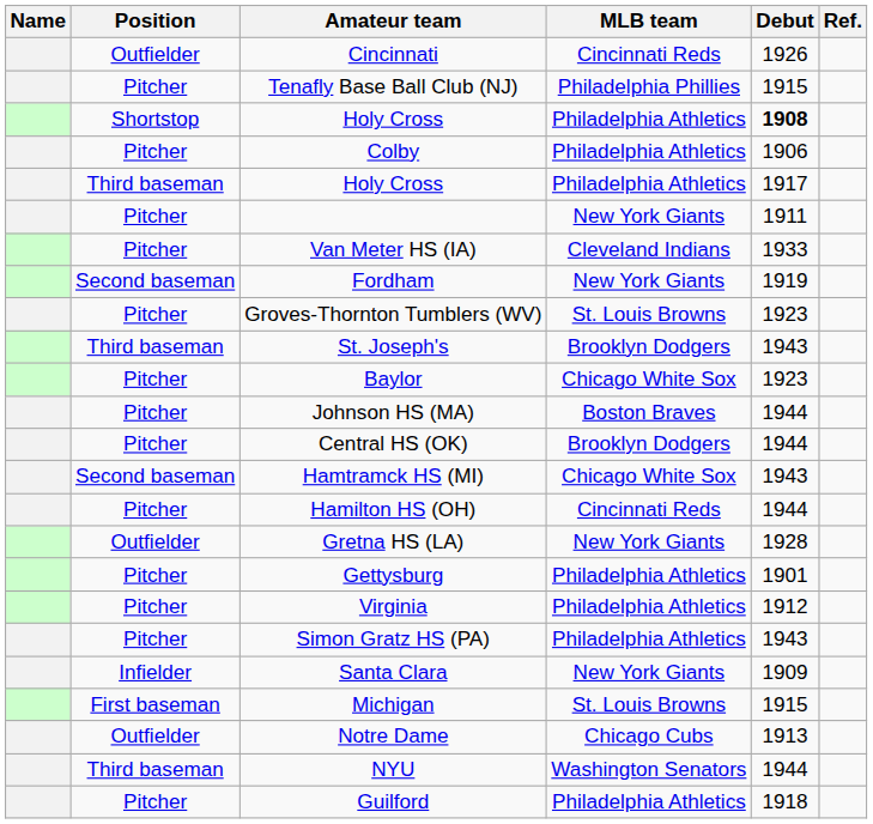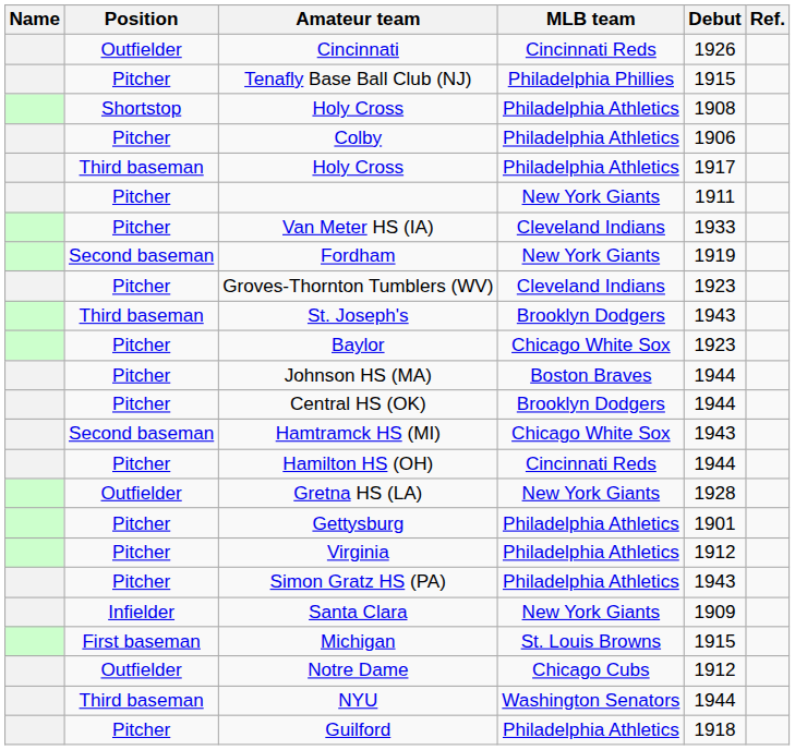Shortstop / Holy Cross | Debut: bold -> normal
Groves-Thornton Tumblers (WV) | MLB team: St. Louis Browns -> Cleveland Indians
Notre Dame | Debut: 1913 -> 1912
